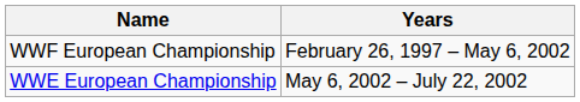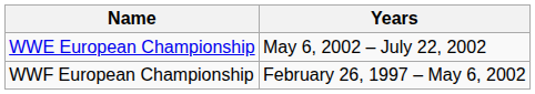rows swapped: WWF European Championship <-> WWE European Championship
